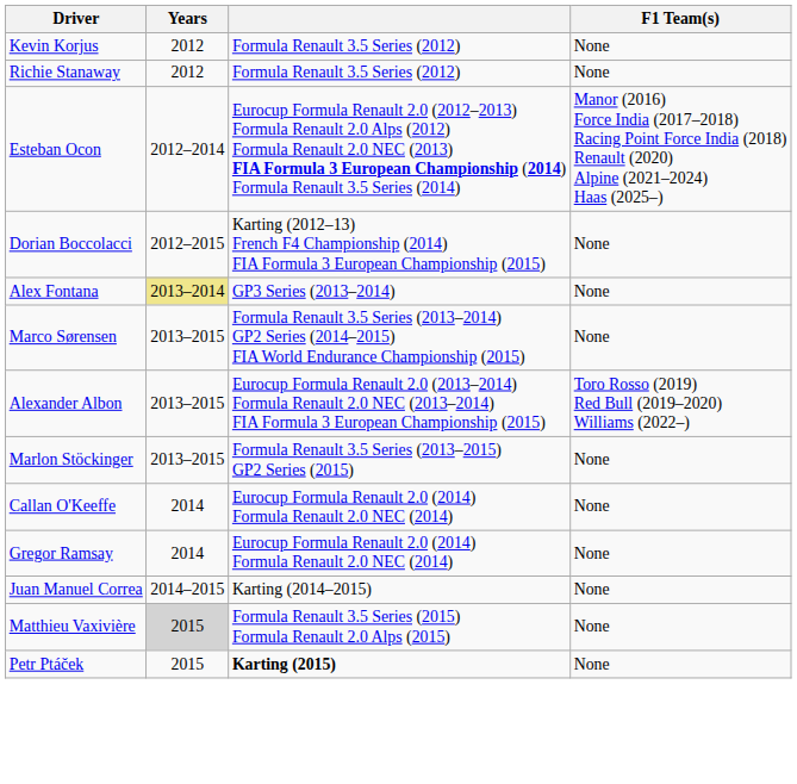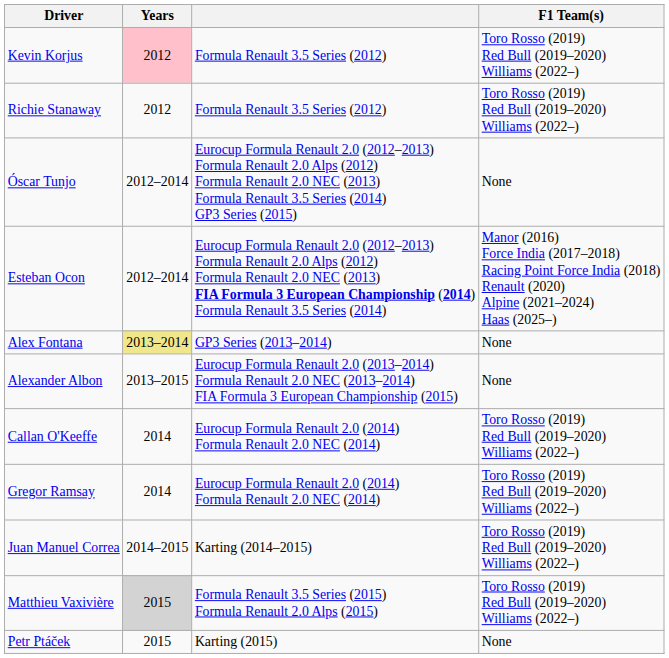Kevin Korjus | Years: no background -> pink background
Kevin Korjus | F1 Team(s): None -> Toro Rosso (2019) Red Bull (2019–2020) Williams (2022–)
Richie Stanaway | F1 Team(s): None -> Toro Rosso (2019) Red Bull (2019–2020) Williams (2022–)
+ row: Óscar Tunjo | 2012–2014 | Eurocup Formula Renault 2.0 (2012–2013) Formula Renault 2.0 Alps (2012) Formula Renault 2.0 NEC (2013) Formula Renault 3.5 Series (2014) GP3 Series (2015) | None
- row: Dorian Boccolacci | 2012–2015 | Karting (2012–13) French F4 Championship (2014) FIA Formula 3 European Championship (2015) | None
- row: Marco Sørensen | 2013–2015 | Formula Renault 3.5 Series (2013–2014) GP2 Series (2014–2015) FIA World Endurance Championship (2015) | None
Alexander Albon | F1 Team(s): Toro Rosso (2019) Red Bull (2019–2020) Williams (2022–) -> None
- row: Marlon Stöckinger | 2013–2015 | Formula Renault 3.5 Series (2013–2015) GP2 Series (2015) | None
Callan O'Keeffe | F1 Team(s): None -> Toro Rosso (2019) Red Bull (2019–2020) Williams (2022–)
Gregor Ramsay | F1 Team(s): None -> Toro Rosso (2019) Red Bull (2019–2020) Williams (2022–)
Juan Manuel Correa | F1 Team(s): None -> Toro Rosso (2019) Red Bull (2019–2020) Williams (2022–)
Matthieu Vaxivière | F1 Team(s): None -> Toro Rosso (2019) Red Bull (2019–2020) Williams (2022–)
Petr Ptáček | column 3: bold -> normal
